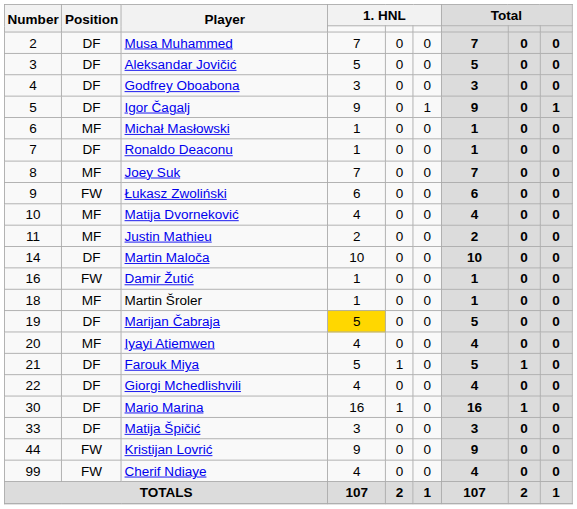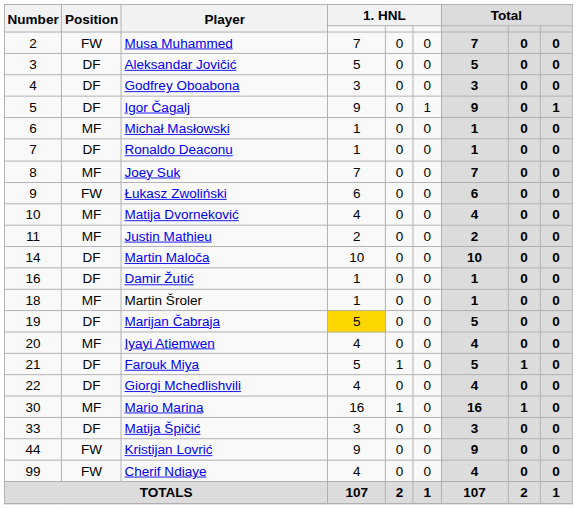Musa Muhammed | Position: DF -> FW
Damir Žutić | Position: FW -> DF
Mario Marina | Position: DF -> MF
